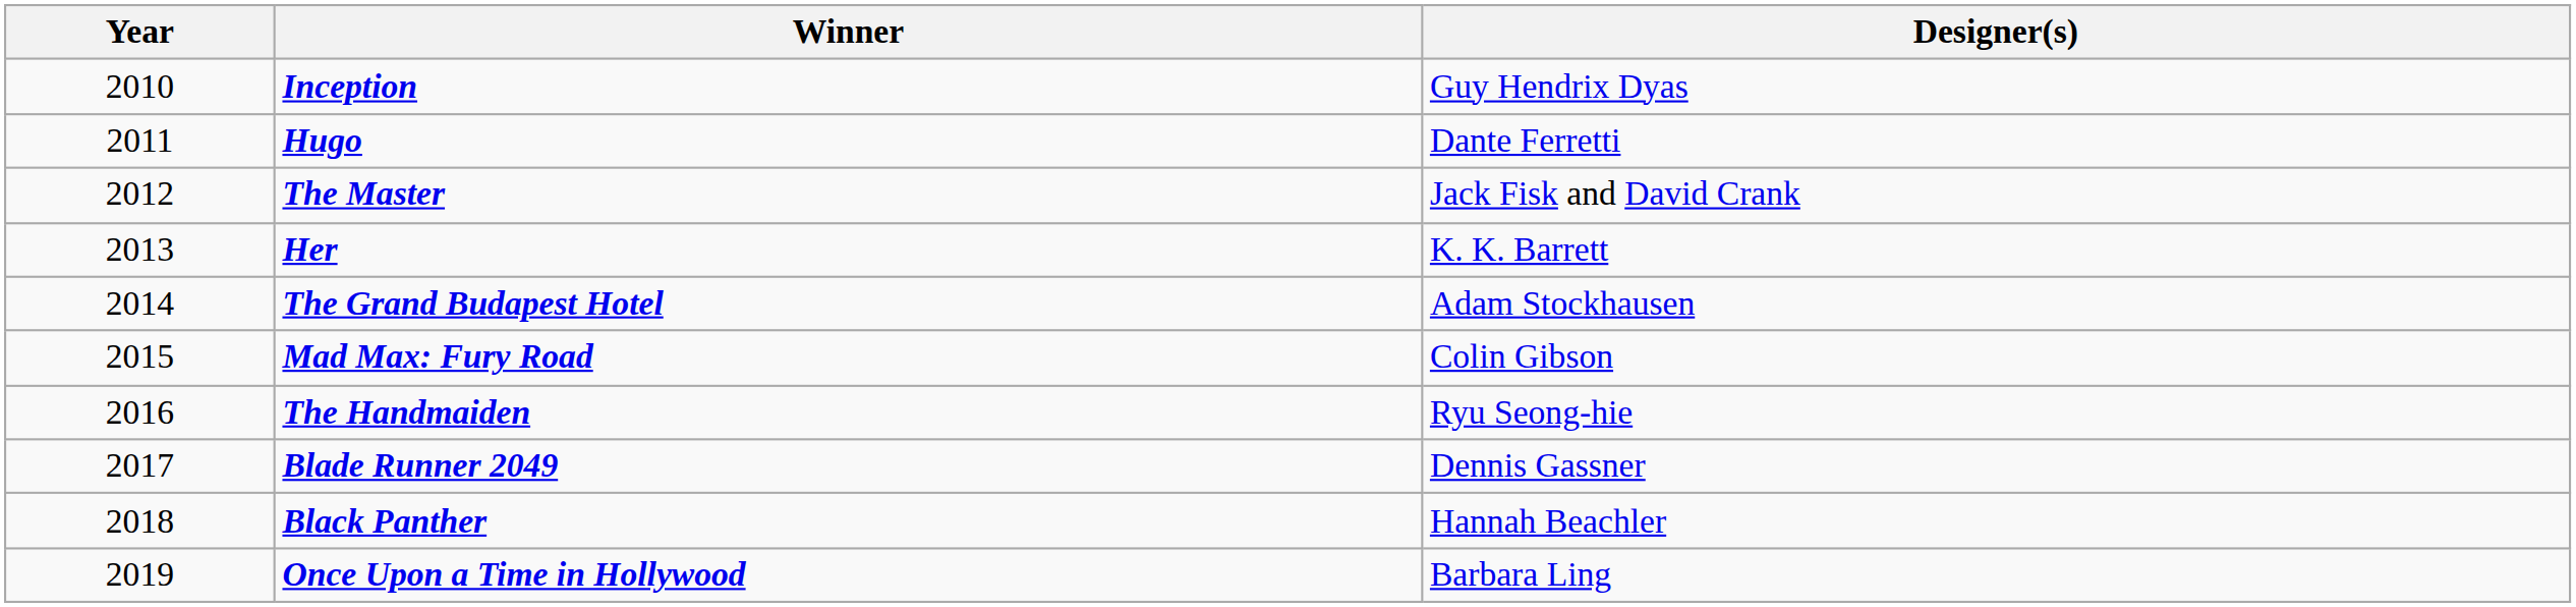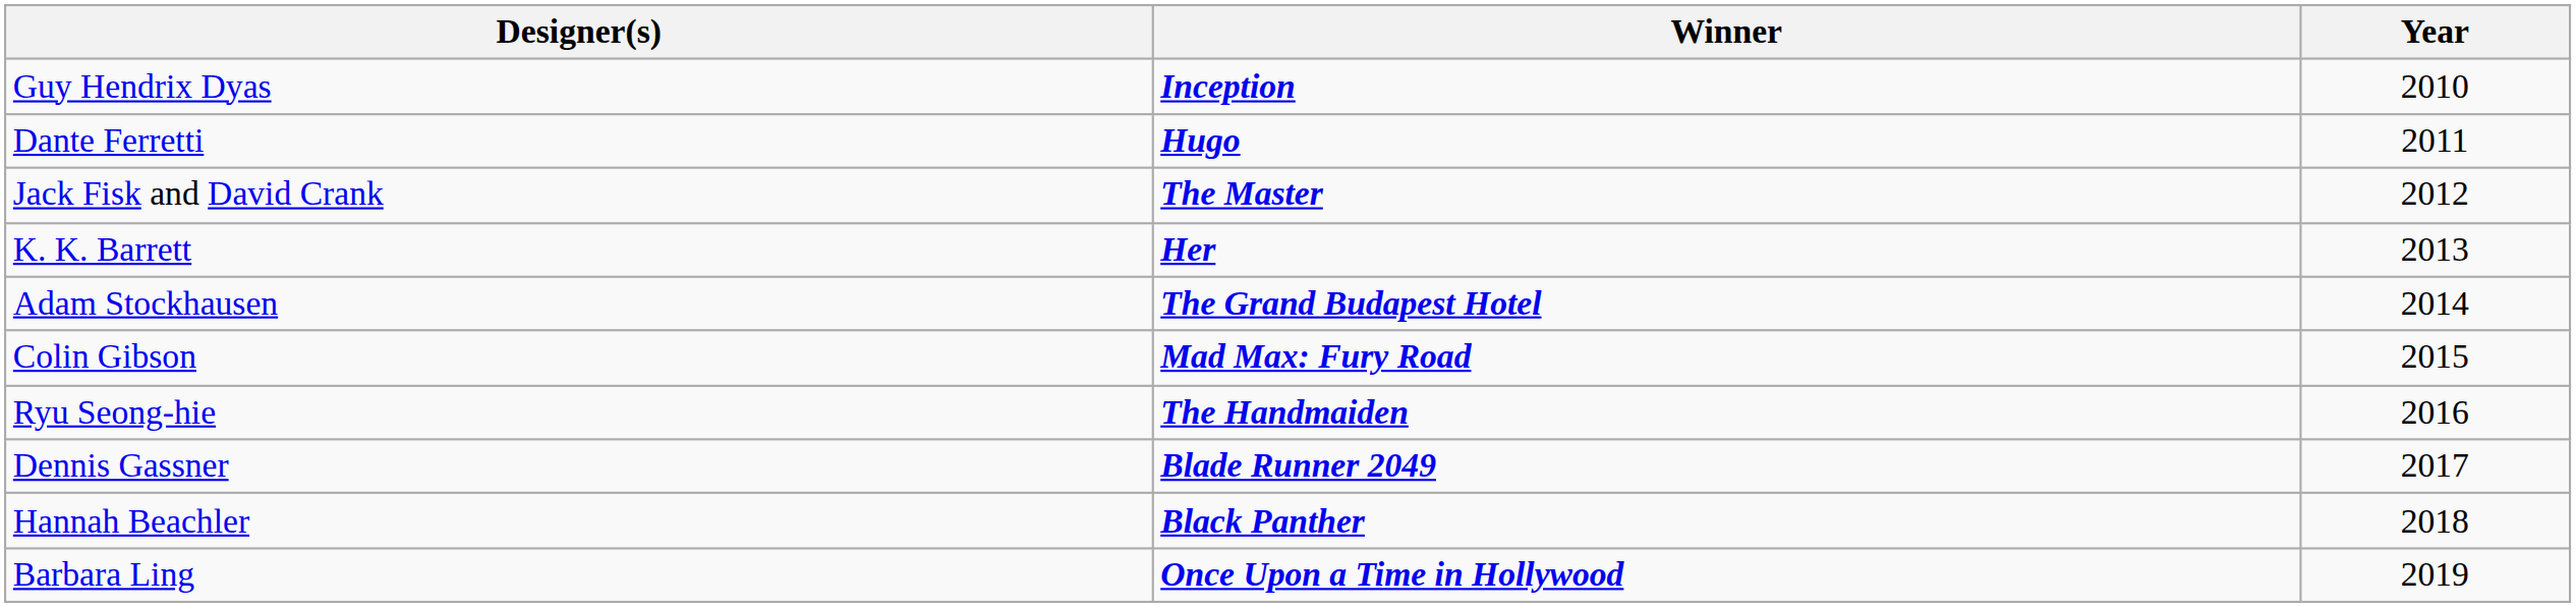columns swapped: Year <-> Designer(s)
